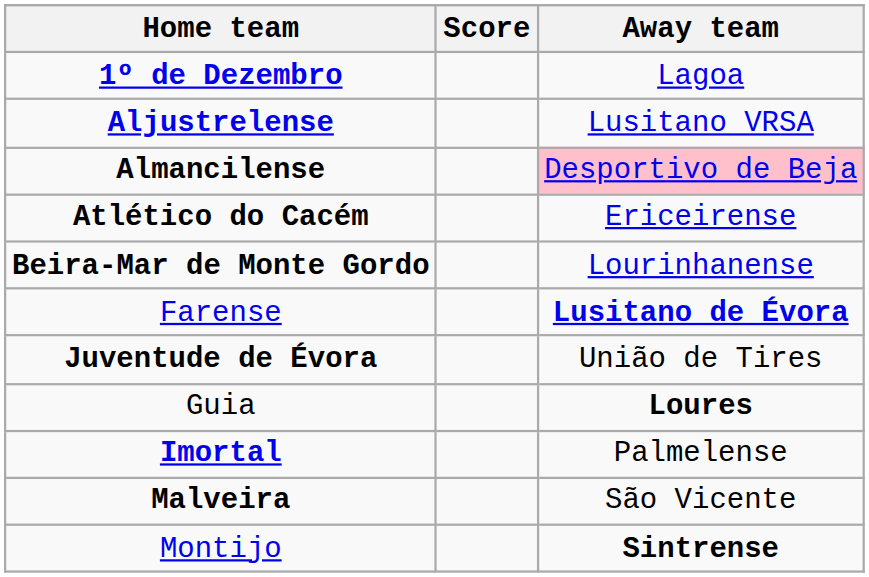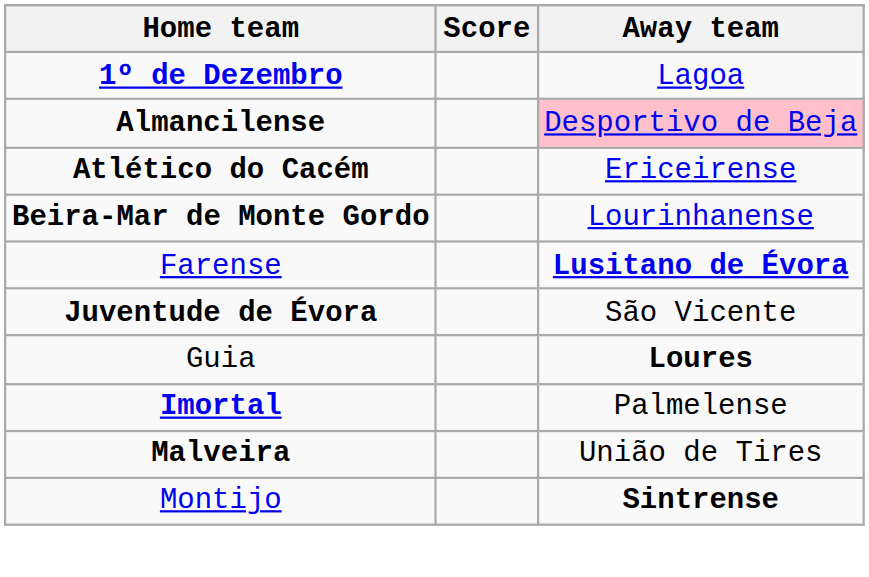- row: Aljustrelense | Lusitano VRSA
Juventude de Évora | Away team: União de Tires -> São Vicente
Malveira | Away team: São Vicente -> União de Tires
